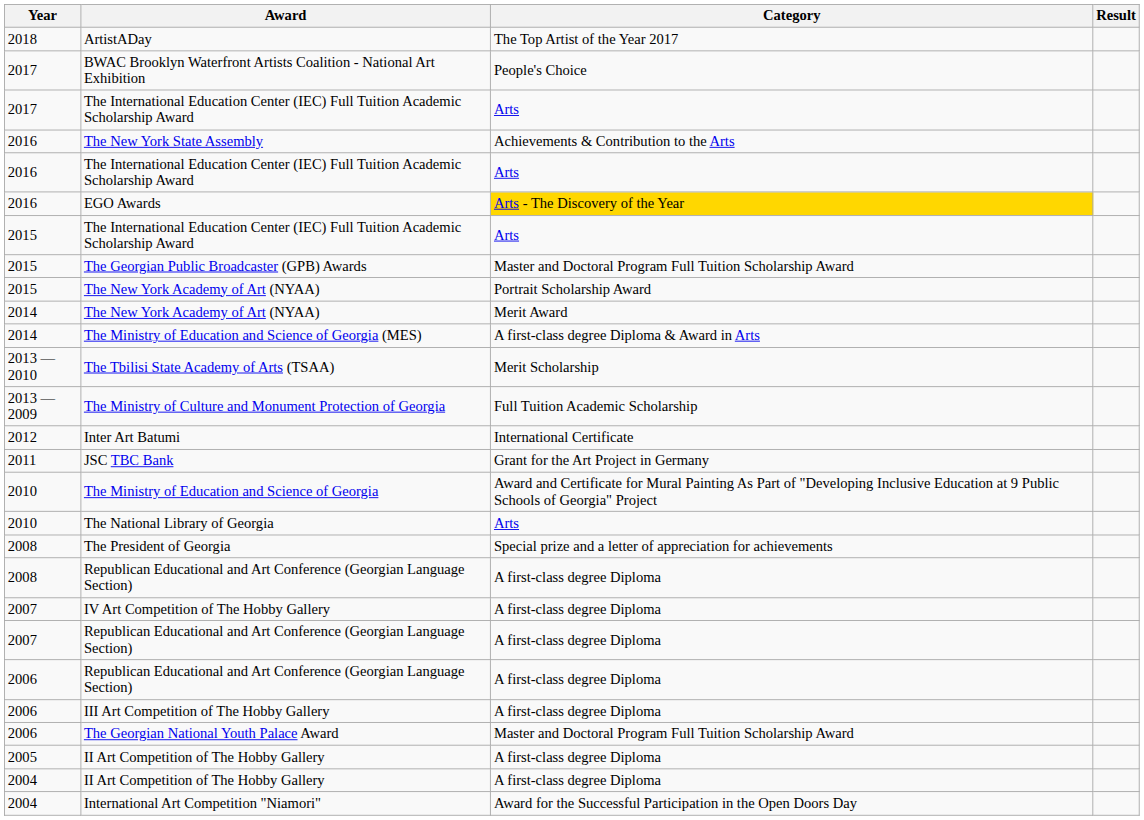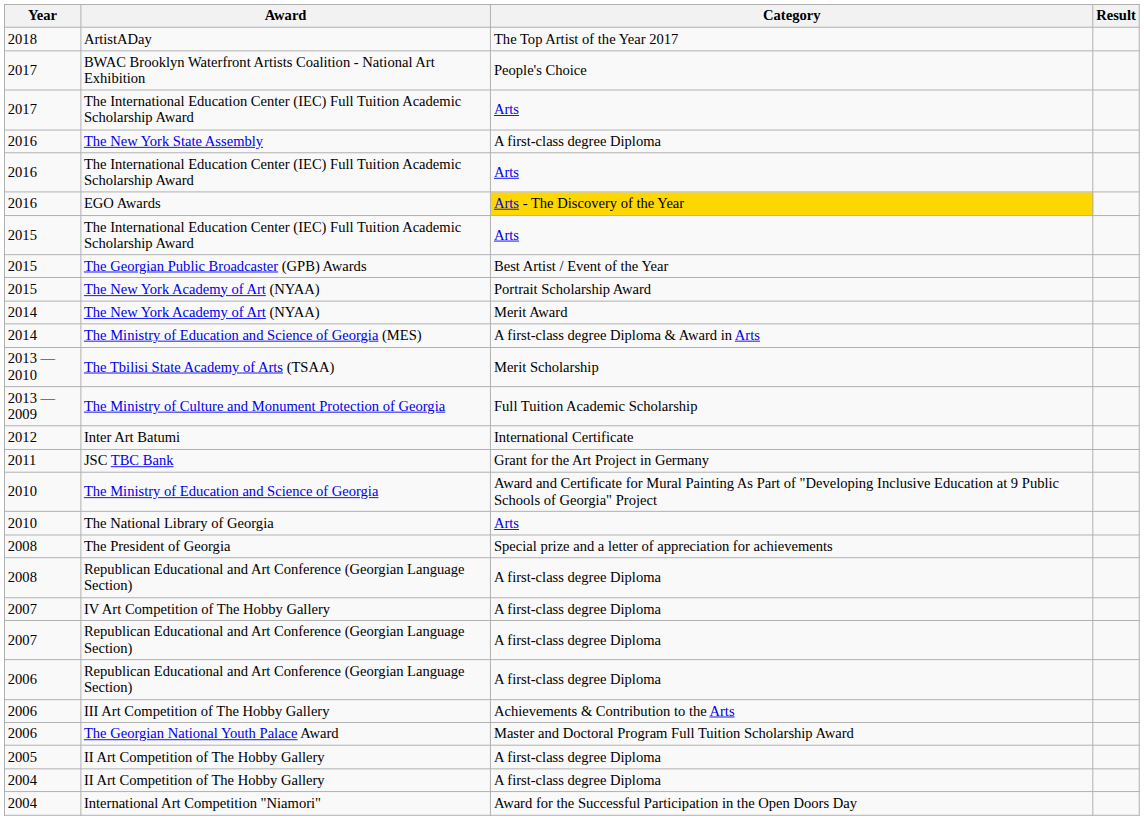The New York State Assembly | Category: Achievements & Contribution to the Arts -> A first-class degree Diploma
The Georgian Public Broadcaster (GPB) Awards | Category: Master and Doctoral Program Full Tuition Scholarship Award -> Best Artist / Event of the Year
III Art Competition of The Hobby Gallery | Category: A first-class degree Diploma -> Achievements & Contribution to the Arts
